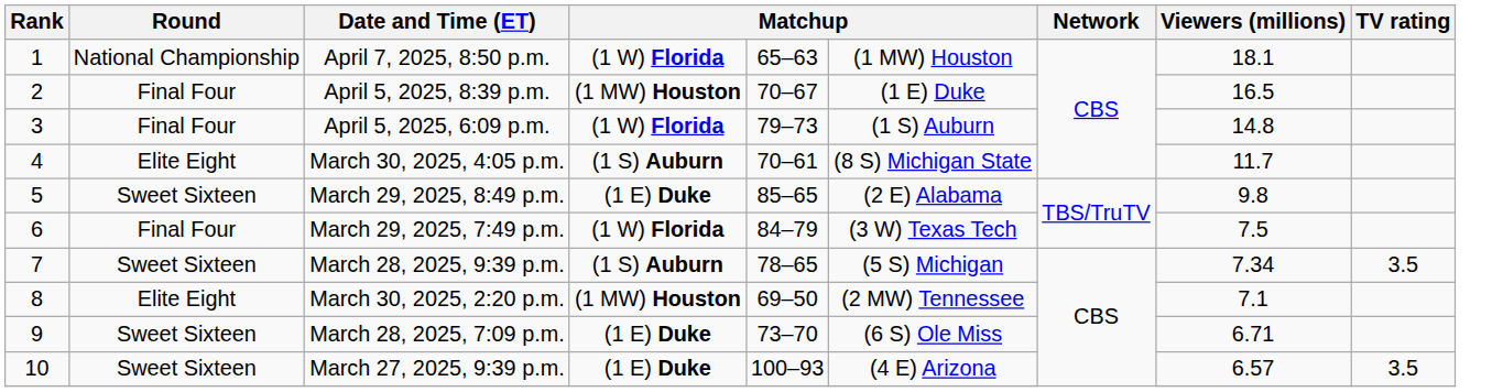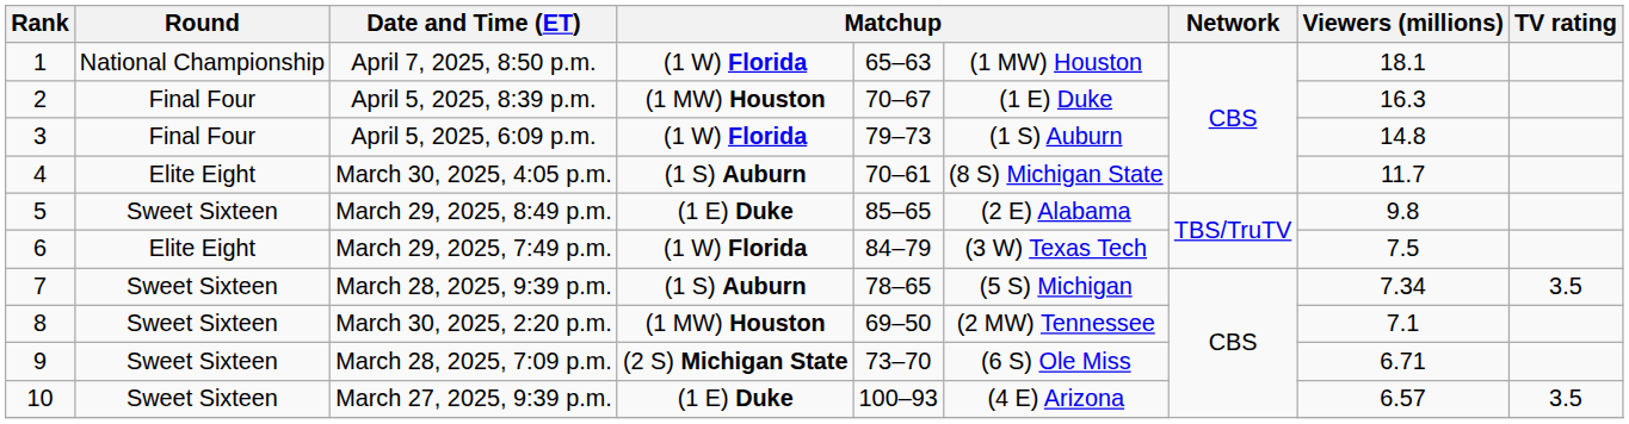April 5, 2025, 8:39 p.m. | Viewers (millions): 16.5 -> 16.3
March 29, 2025, 7:49 p.m. | Round: Final Four -> Elite Eight
March 30, 2025, 2:20 p.m. | Round: Elite Eight -> Sweet Sixteen
March 28, 2025, 7:09 p.m. | column 4: (1 E) Duke -> (2 S) Michigan State
